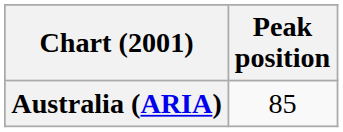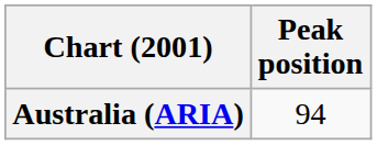Australia (ARIA) | Peak position: 85 -> 94
